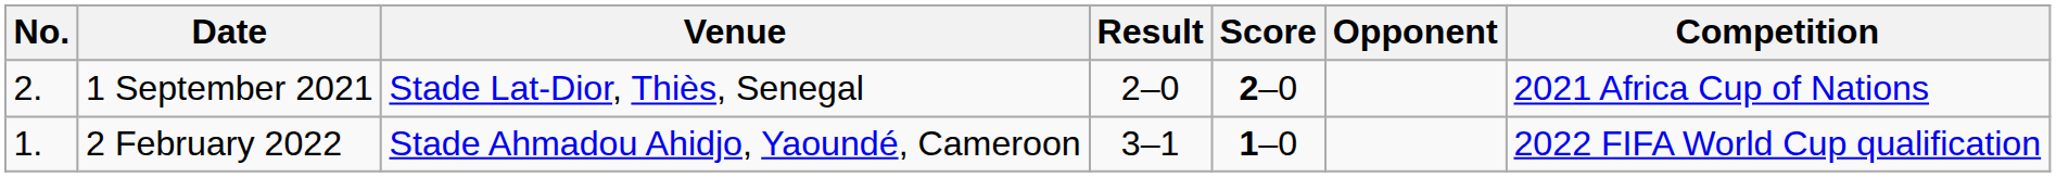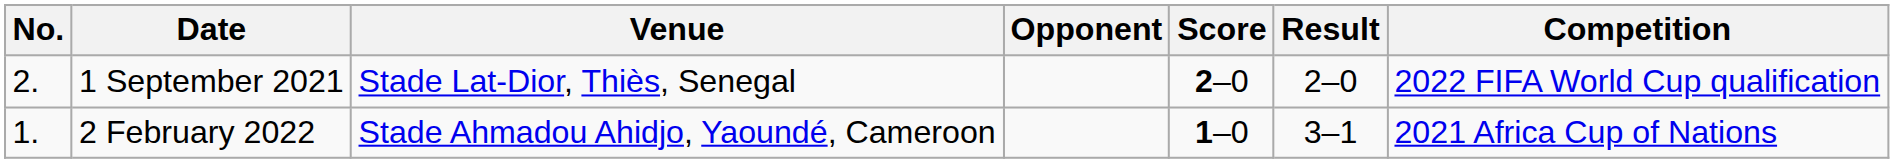columns swapped: Opponent <-> Result
1 September 2021 | Competition: 2021 Africa Cup of Nations -> 2022 FIFA World Cup qualification
2 February 2022 | Competition: 2022 FIFA World Cup qualification -> 2021 Africa Cup of Nations
